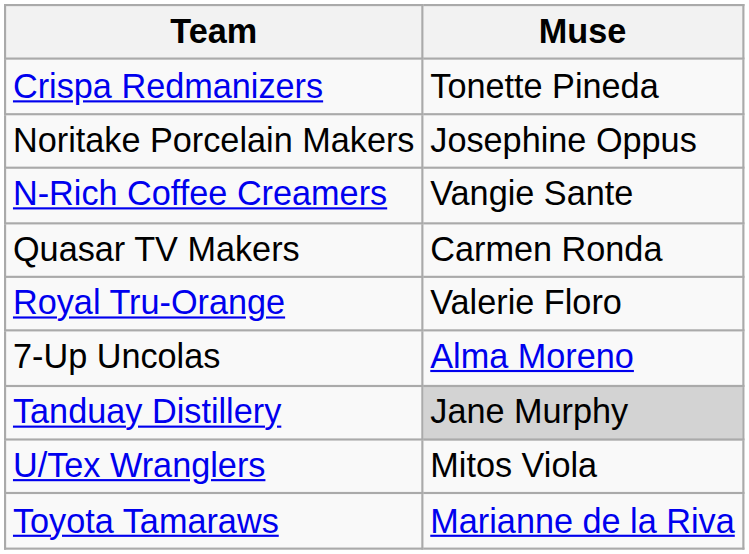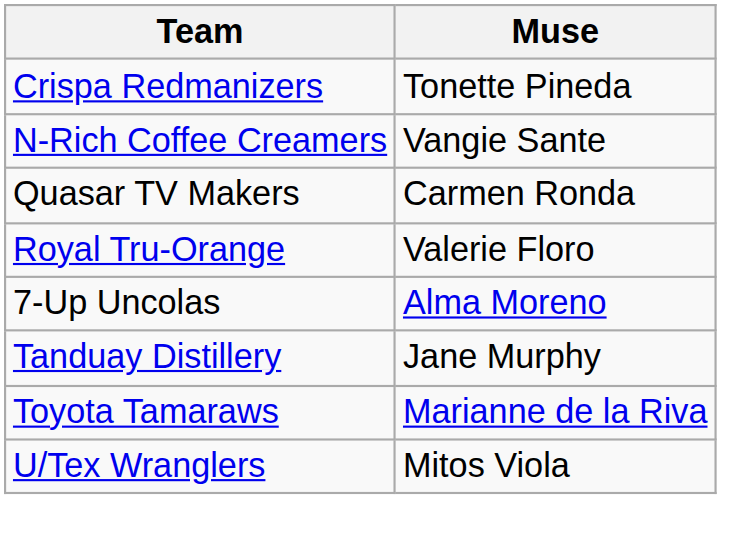- row: Noritake Porcelain Makers | Josephine Oppus
Tanduay Distillery | Muse: lightgrey background -> no background
rows swapped: Toyota Tamaraws <-> U/Tex Wranglers
